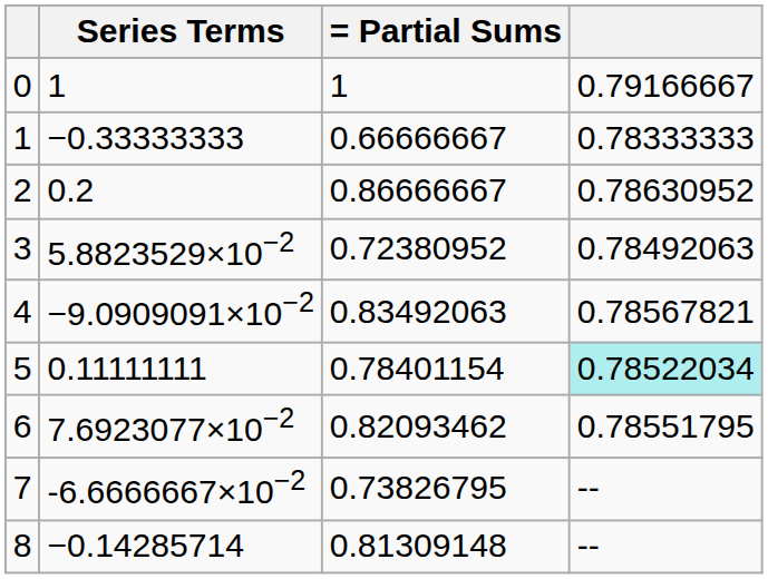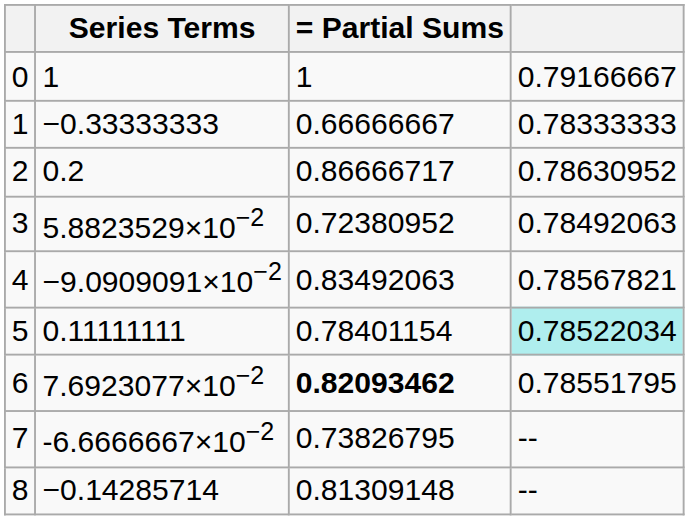2 | = Partial Sums: 0.86666667 -> 0.86666717
6 | = Partial Sums: normal -> bold
